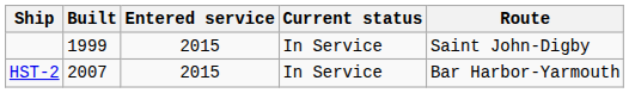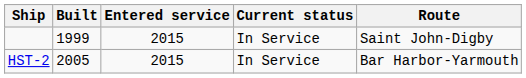HST-2 | Built: 2007 -> 2005
